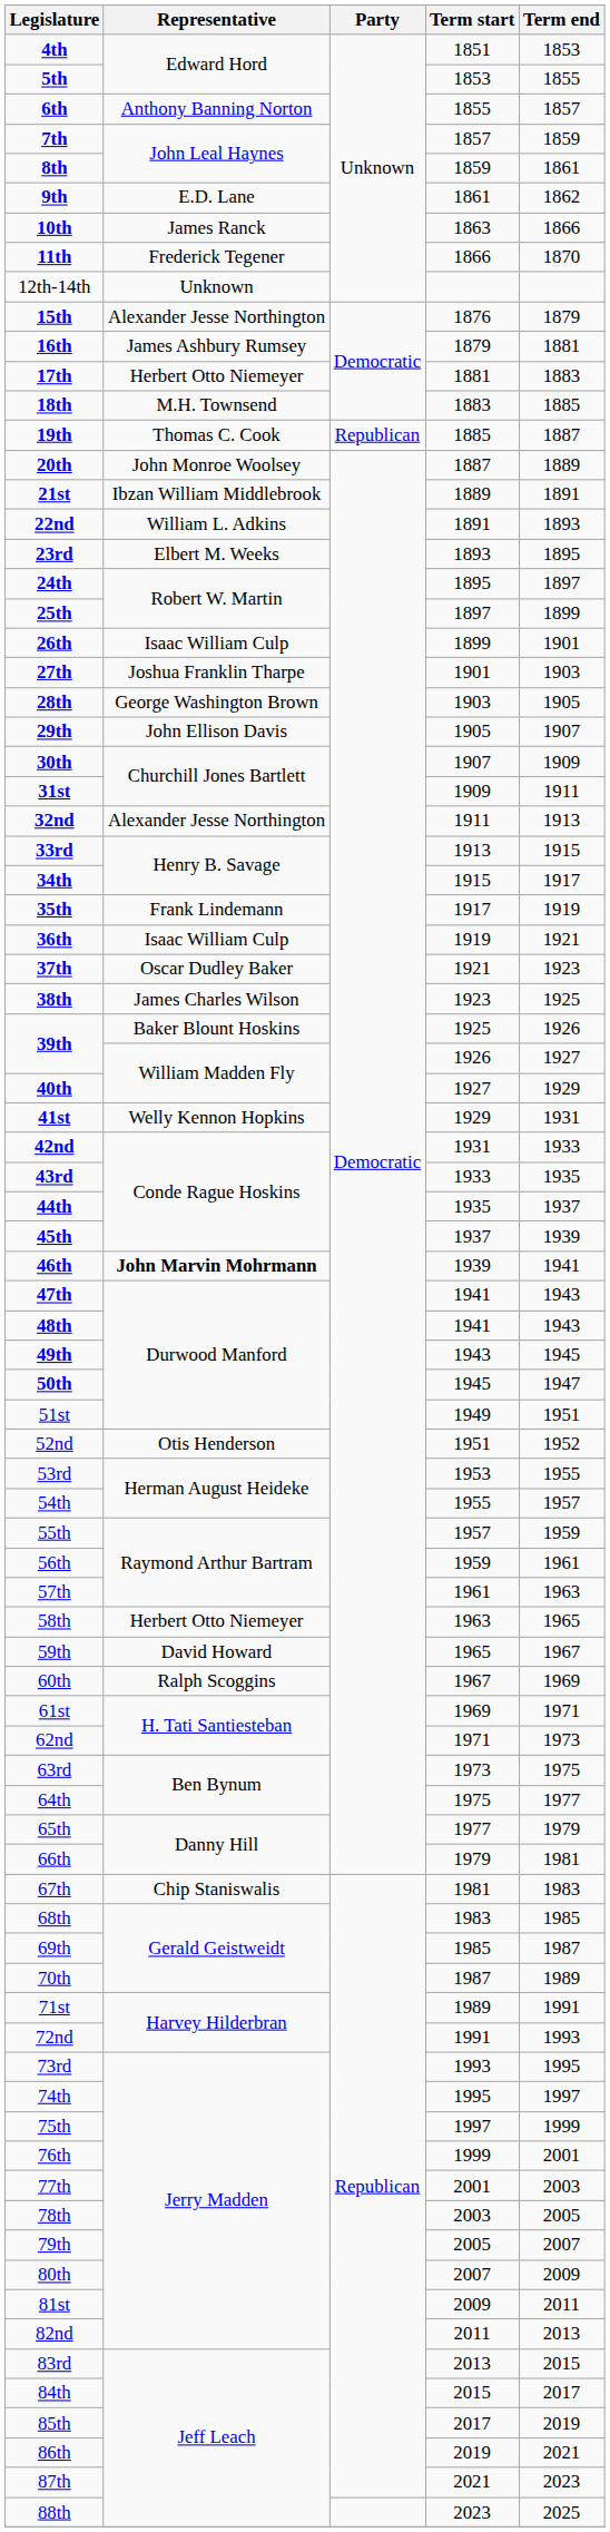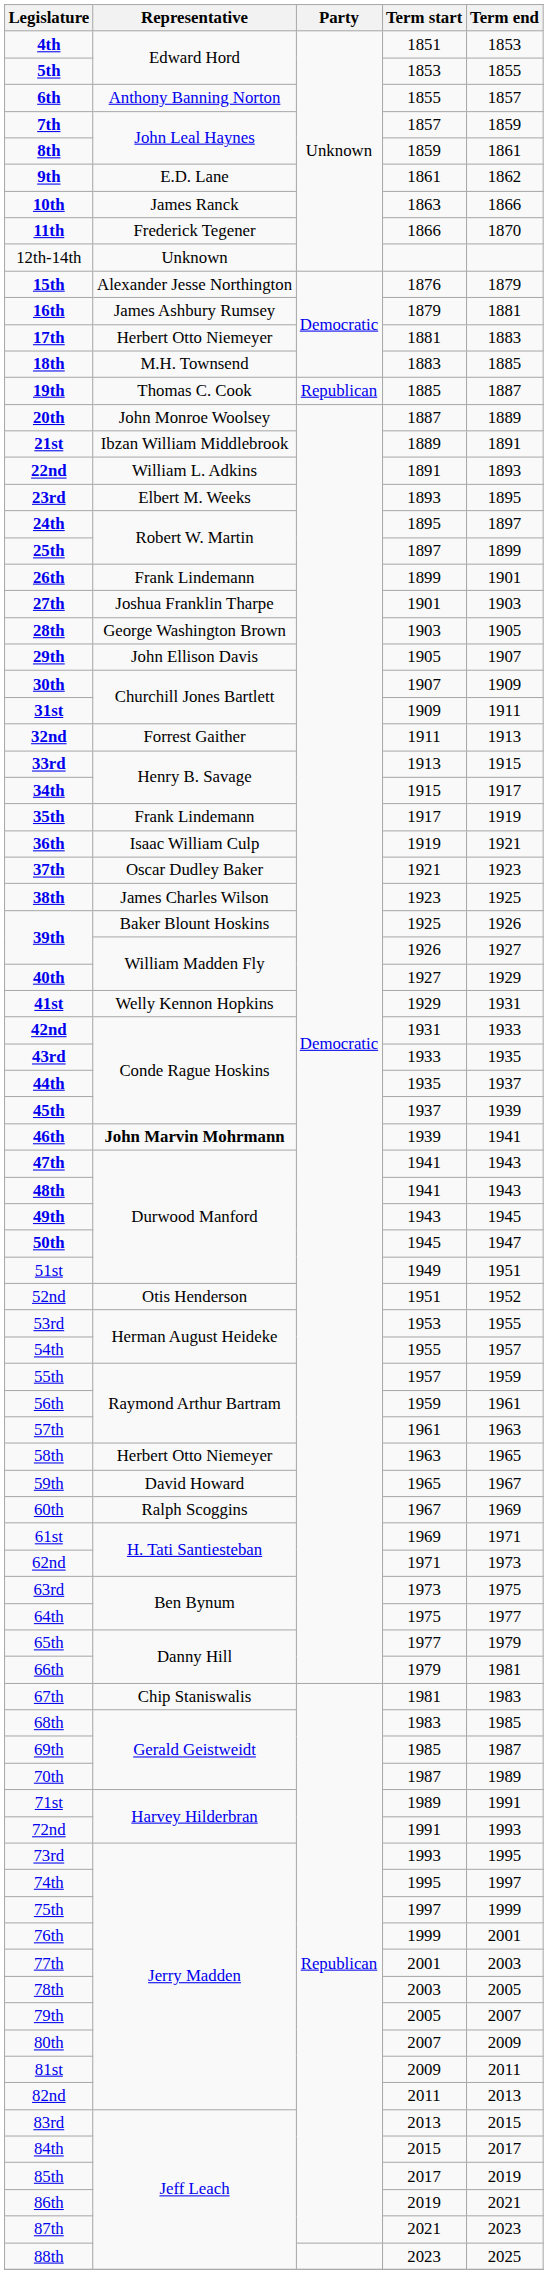26th | Representative: Isaac William Culp -> Frank Lindemann
32nd | Representative: Alexander Jesse Northington -> Forrest Gaither
